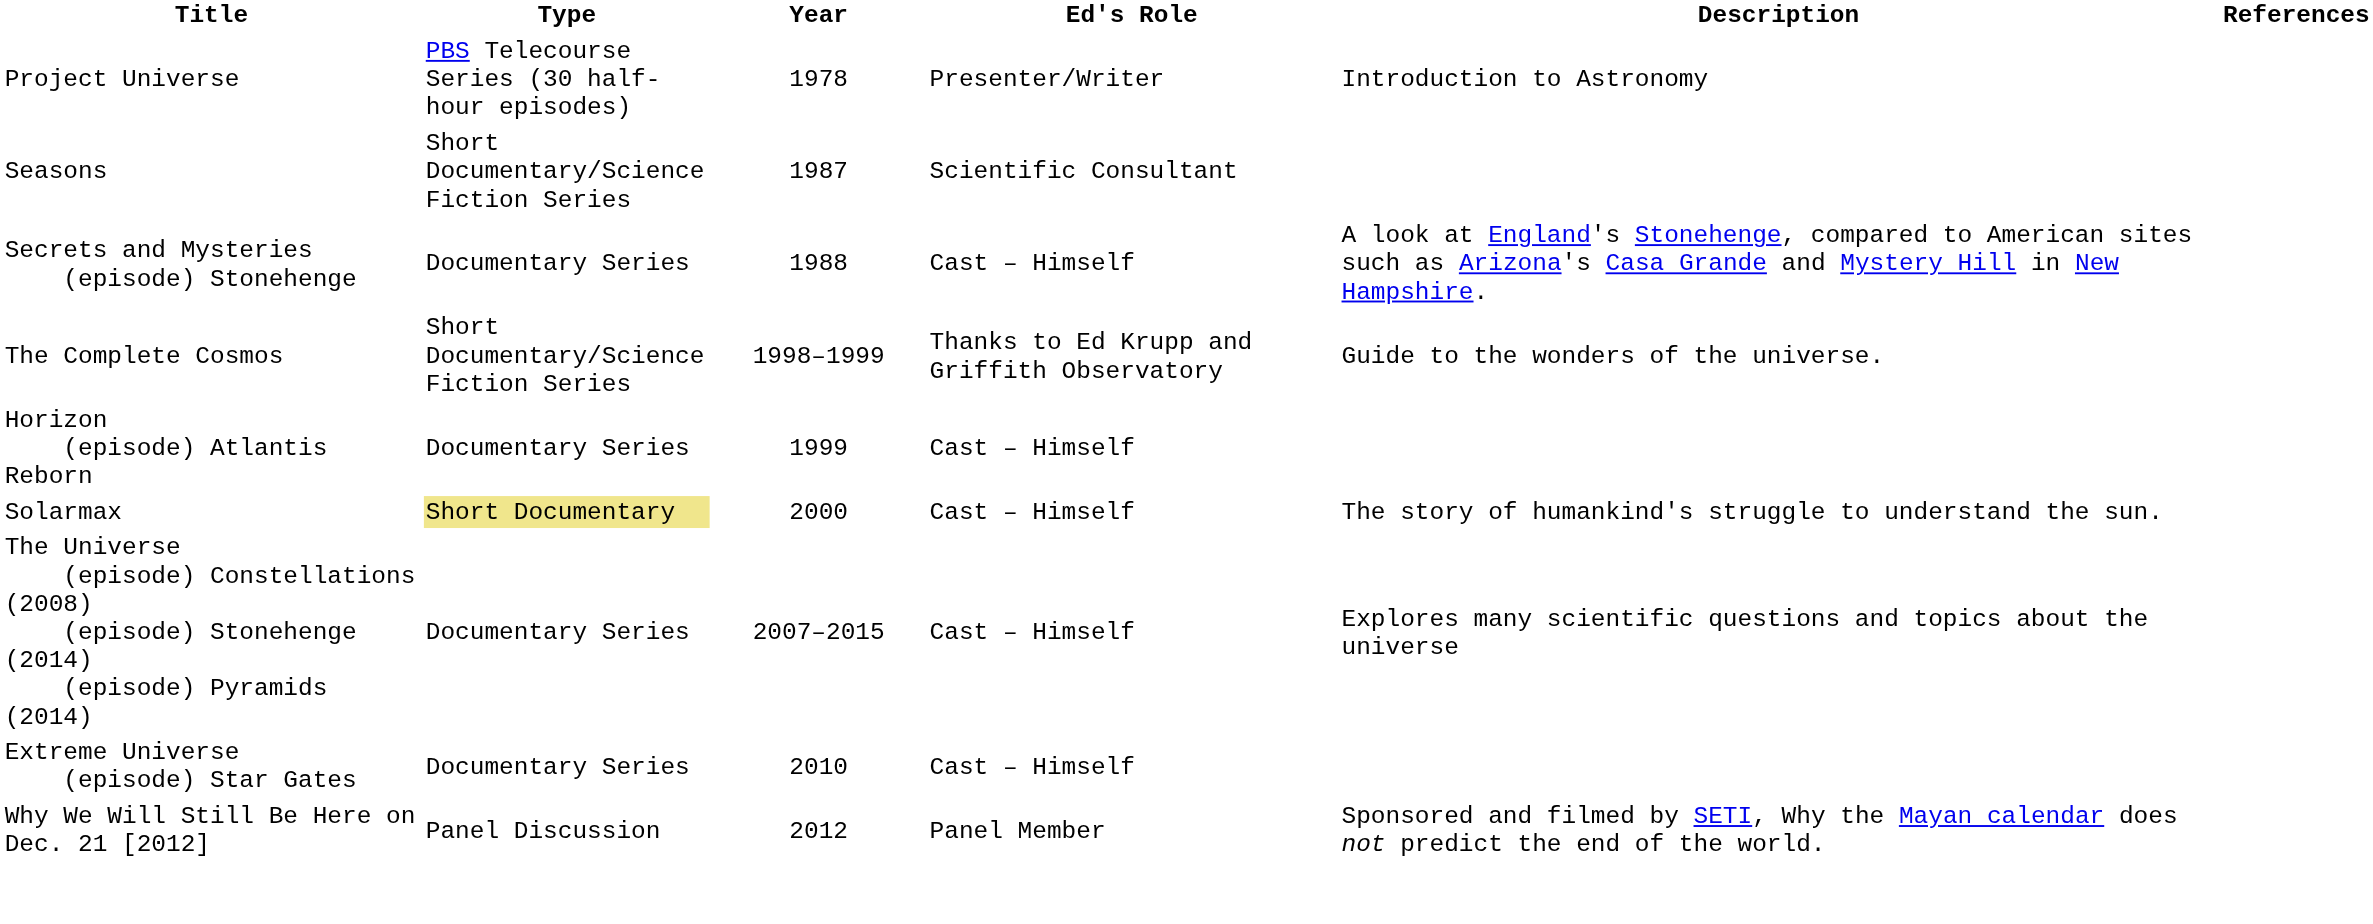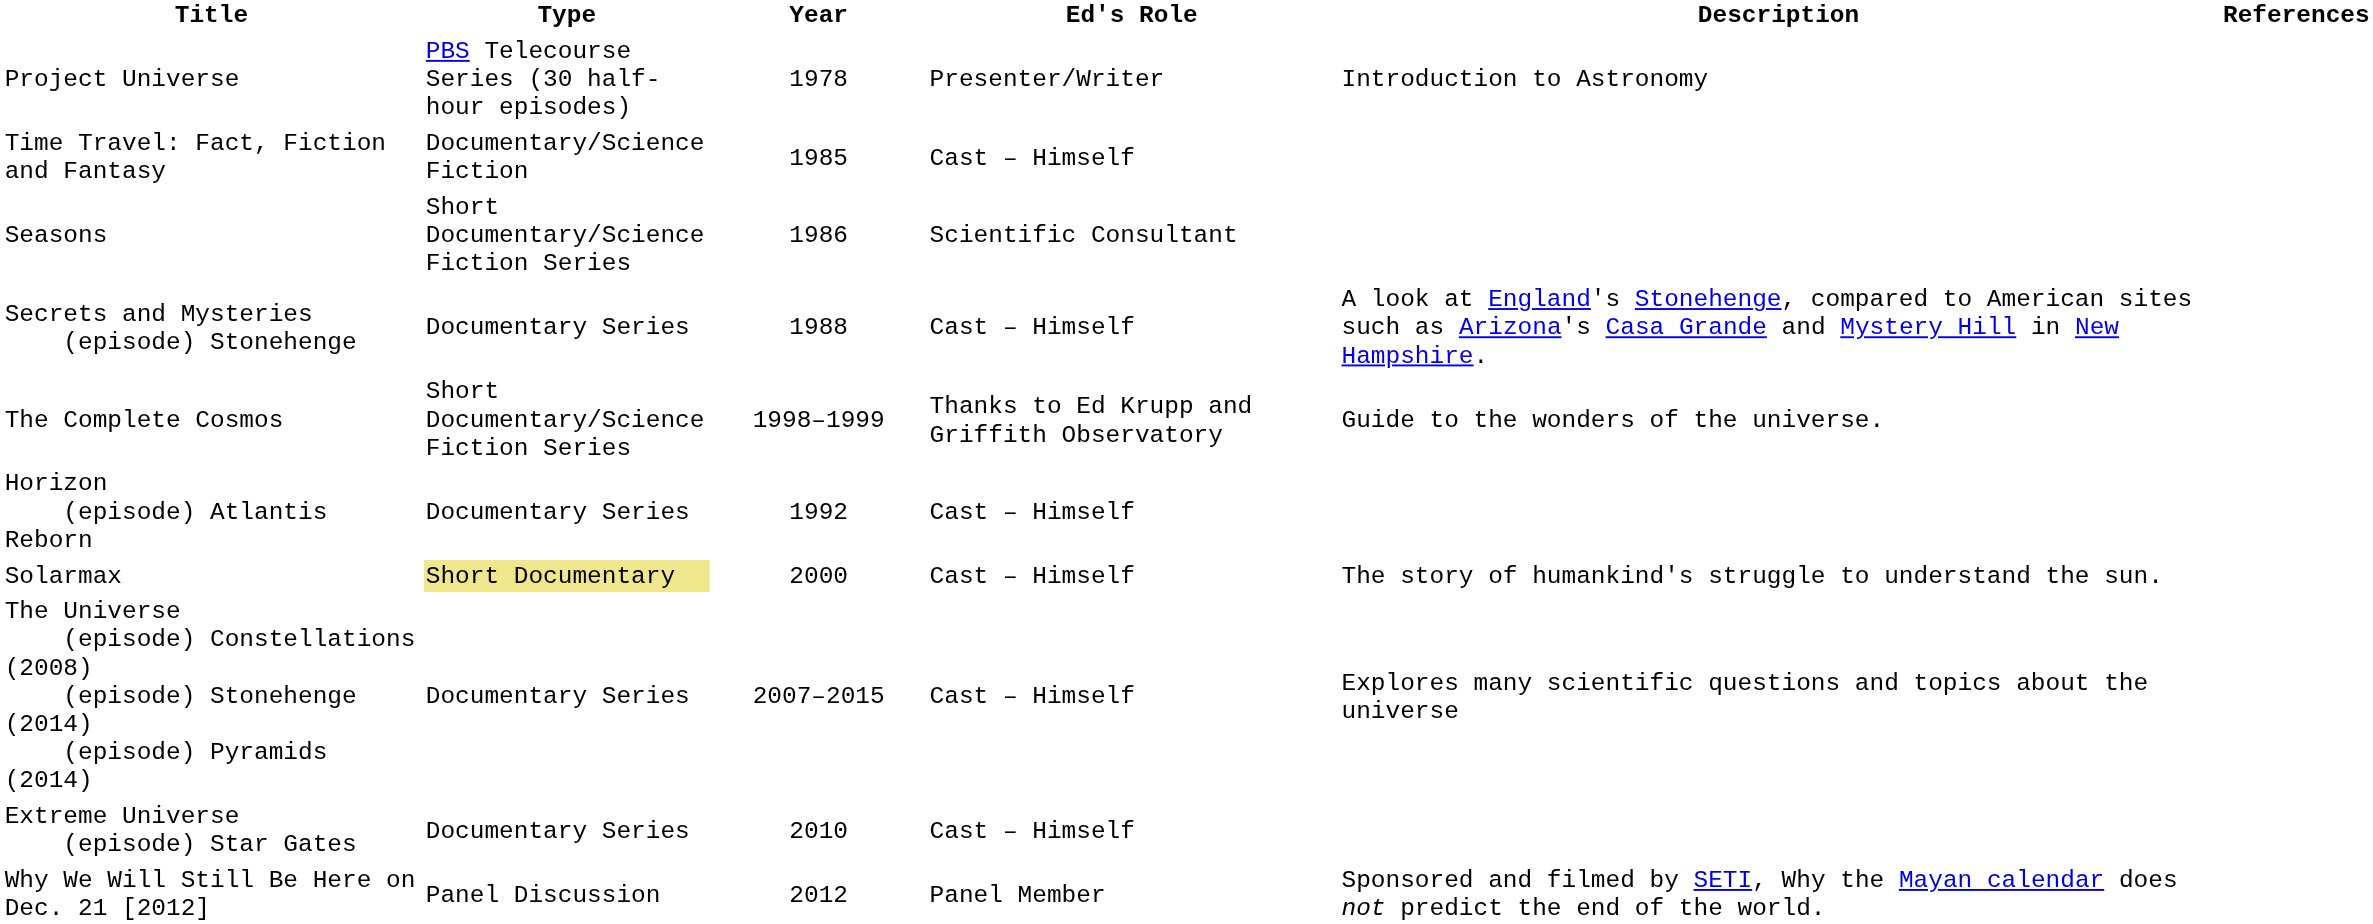+ row: Time Travel: Fact, Fiction and Fantasy | Documentary/Science Fiction | 1985 | Cast – Himself
Seasons | Year: 1987 -> 1986
Horizon (episode) Atlantis Reborn | Year: 1999 -> 1992
